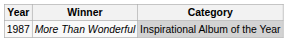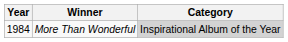More Than Wonderful | Year: 1987 -> 1984
